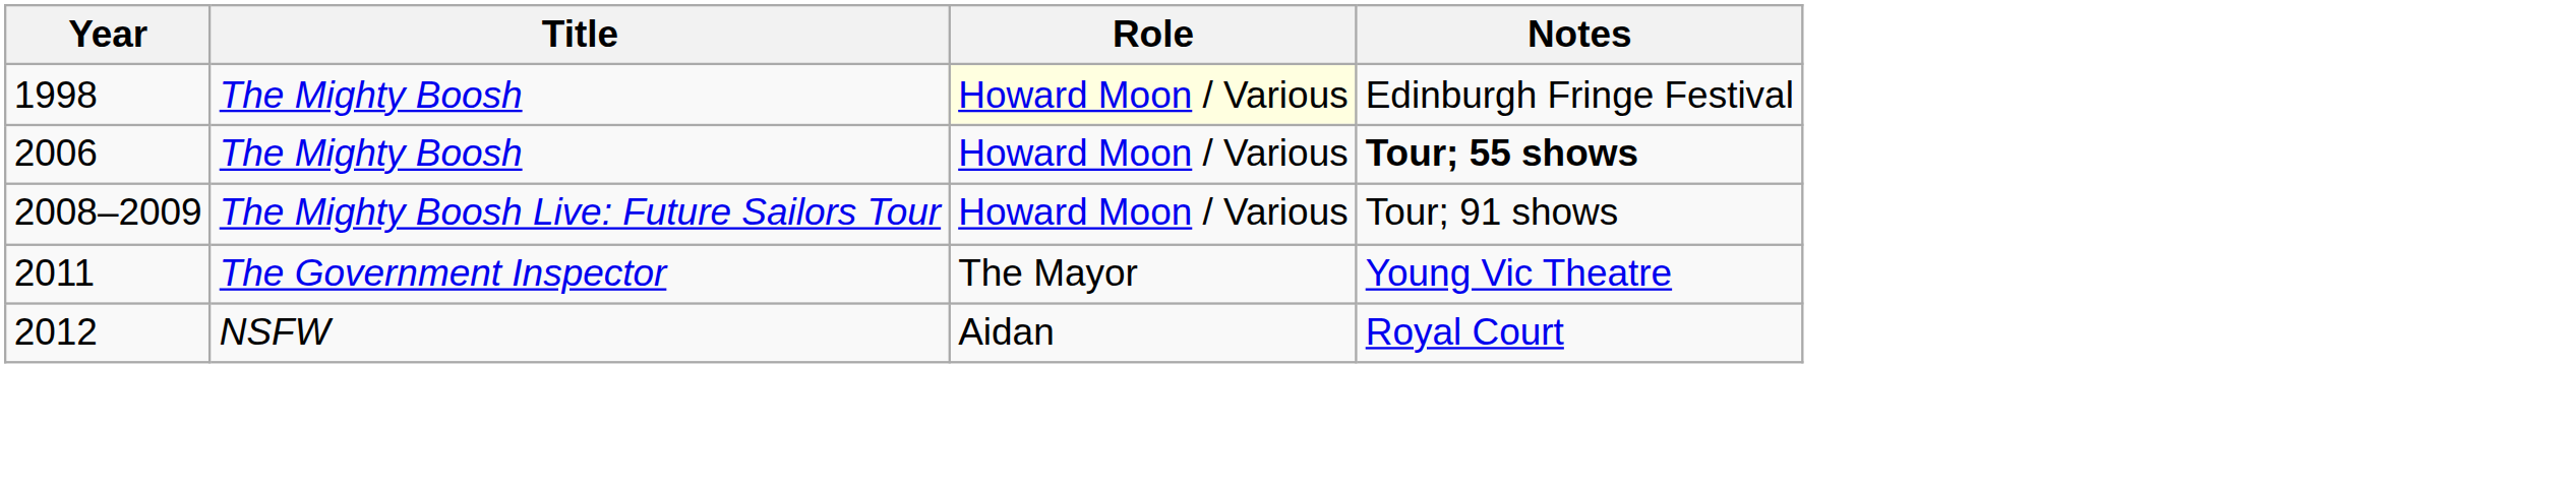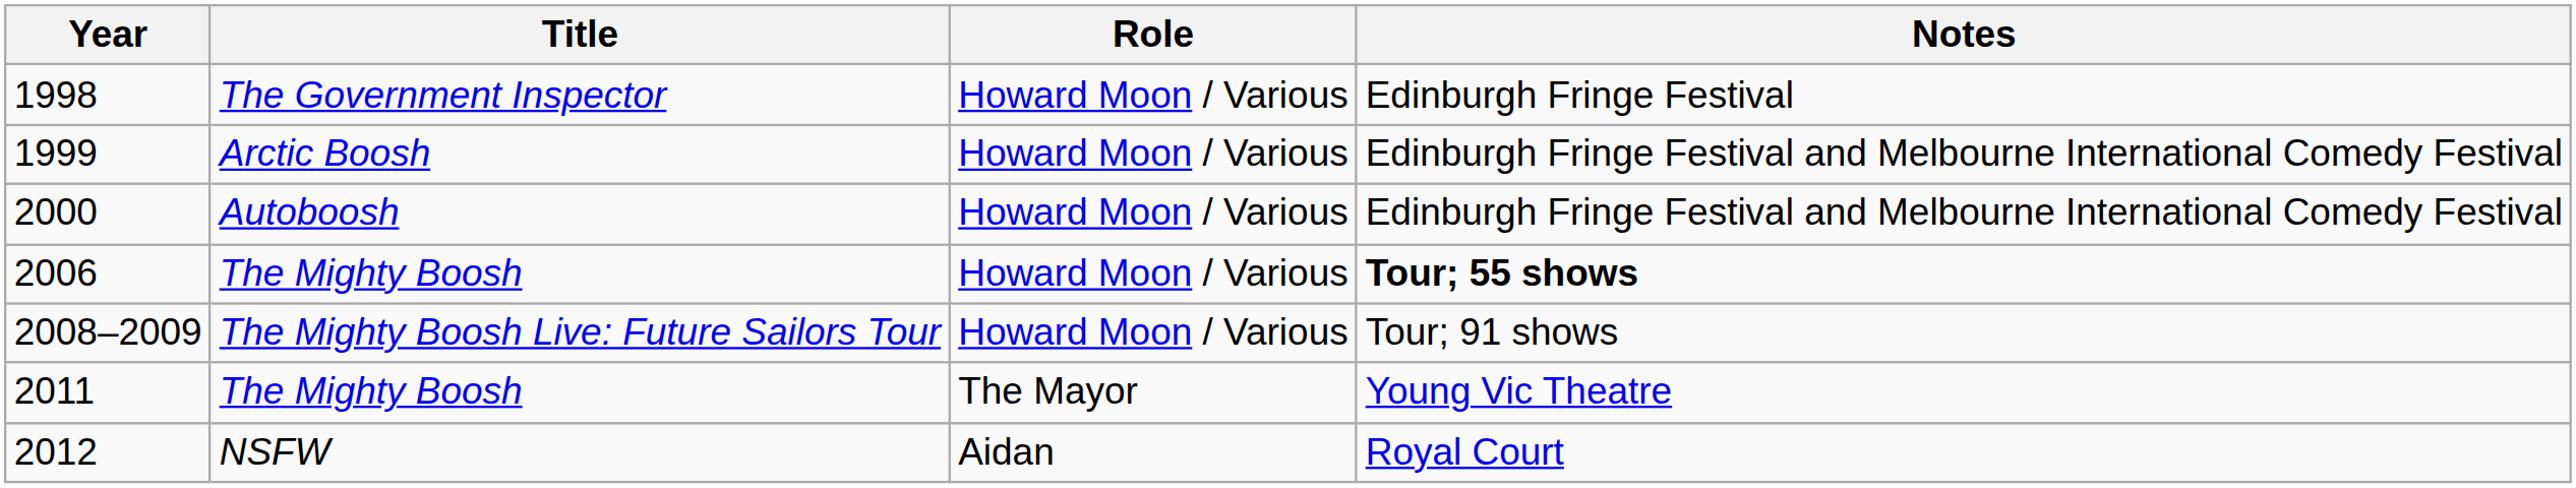1998 | Title: The Mighty Boosh -> The Government Inspector
1998 | Role: lightyellow background -> no background
+ row: 1999 | Arctic Boosh | Howard Moon / Various | Edinburgh Fringe Festival and Melbourne International Comedy Festival
+ row: 2000 | Autoboosh | Howard Moon / Various | Edinburgh Fringe Festival and Melbourne International Comedy Festival
2011 | Title: The Government Inspector -> The Mighty Boosh
